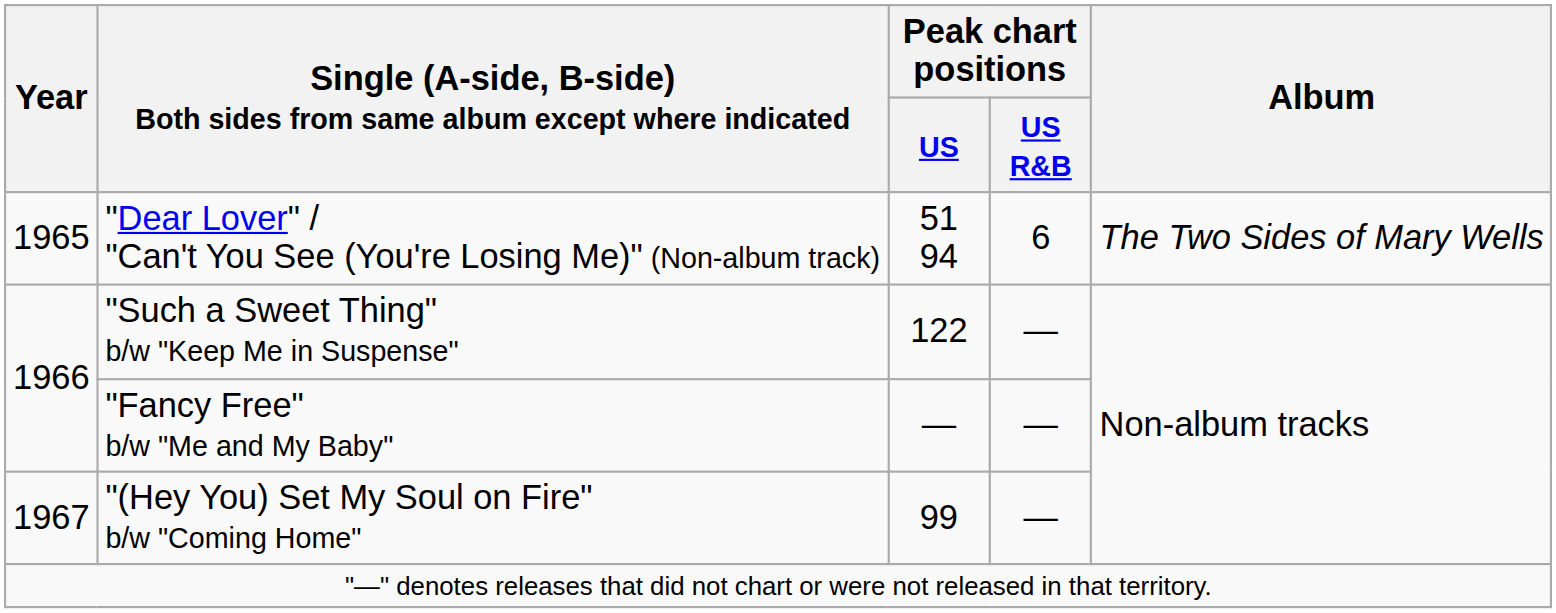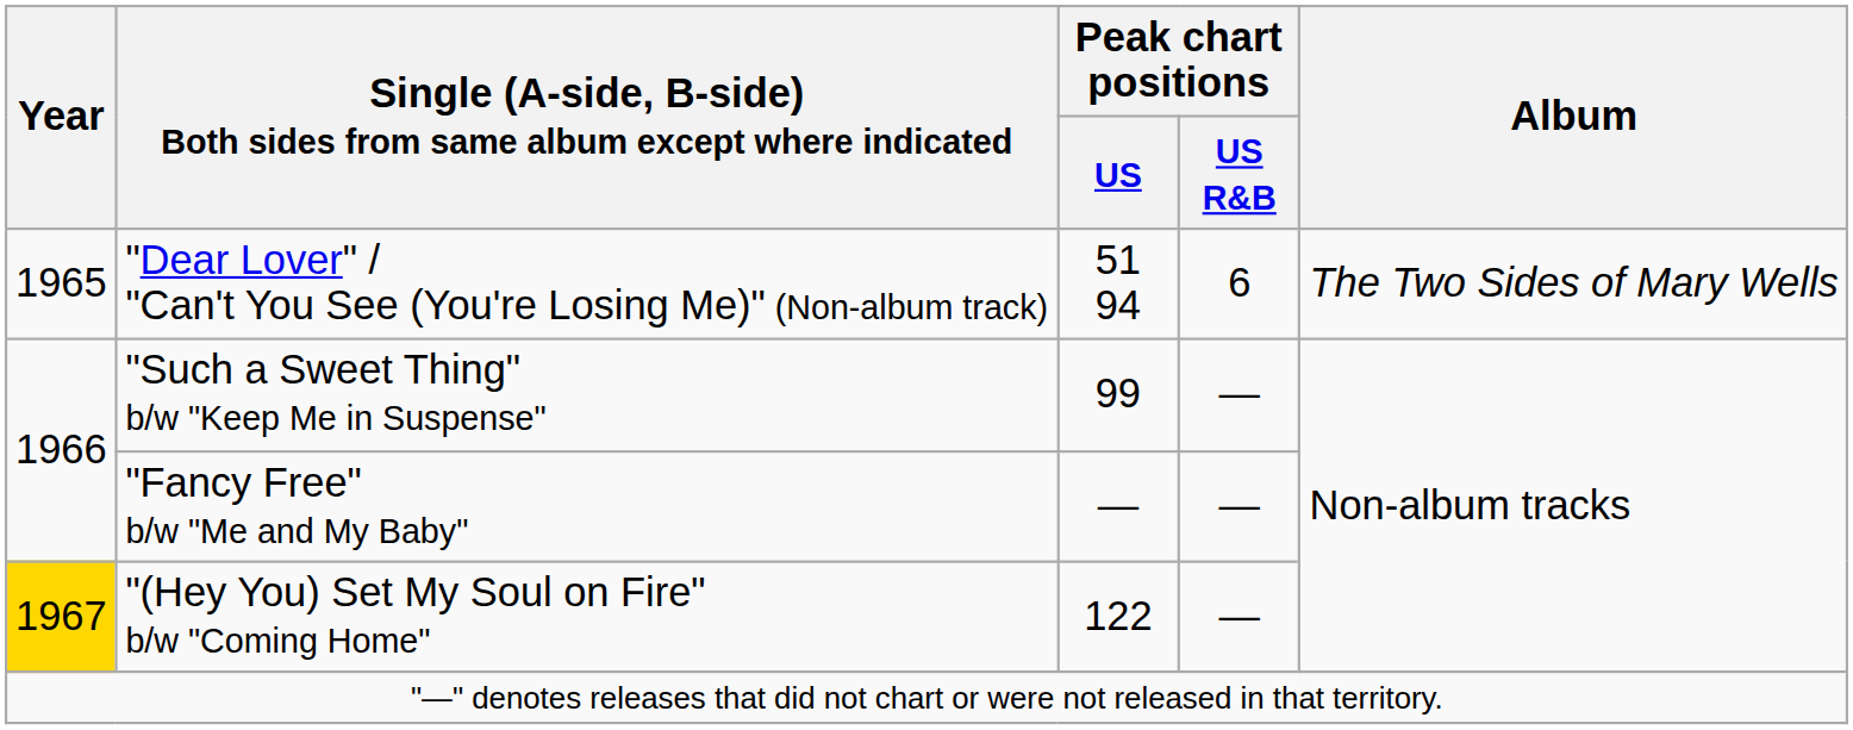"Such a Sweet Thing" b/w "Keep Me in Suspense" | Peak chart positions / US: 122 -> 99
"(Hey You) Set My Soul on Fire" b/w "Coming Home" | Year: no background -> gold background
"(Hey You) Set My Soul on Fire" b/w "Coming Home" | Peak chart positions / US: 99 -> 122
